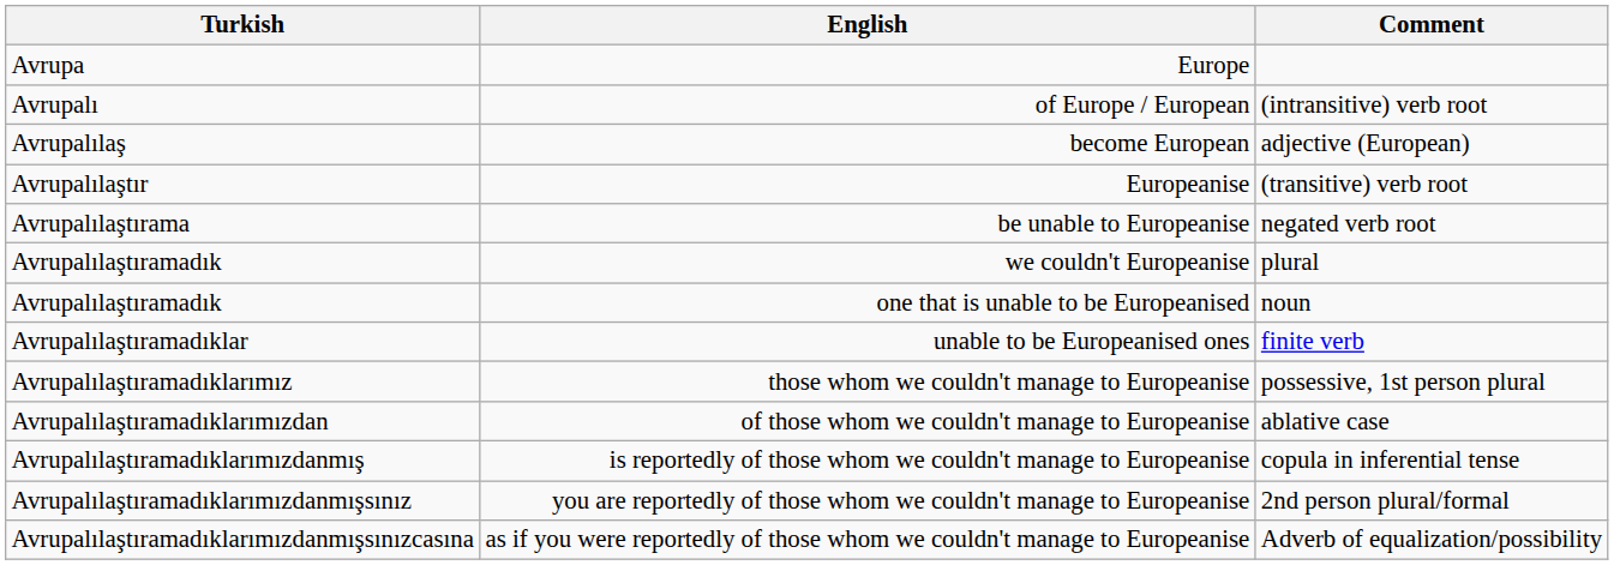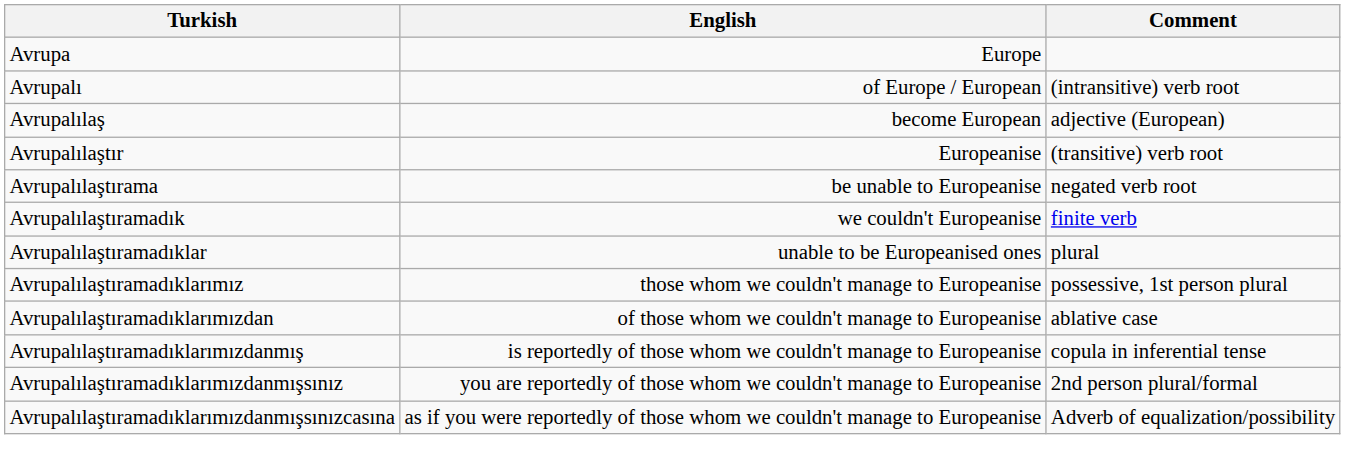we couldn't Europeanise | Comment: plural -> finite verb
- row: Avrupalılaştıramadık | one that is unable to be Europeanised | noun
unable to be Europeanised ones | Comment: finite verb -> plural
